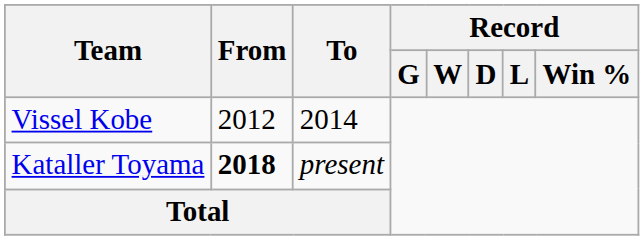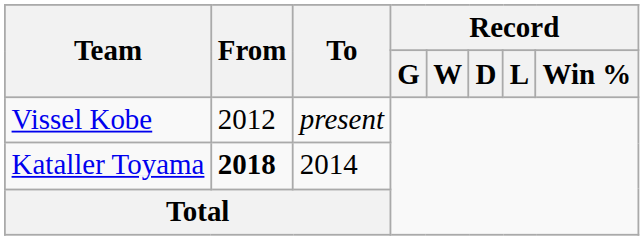Vissel Kobe | To: 2014 -> present
Kataller Toyama | To: present -> 2014
